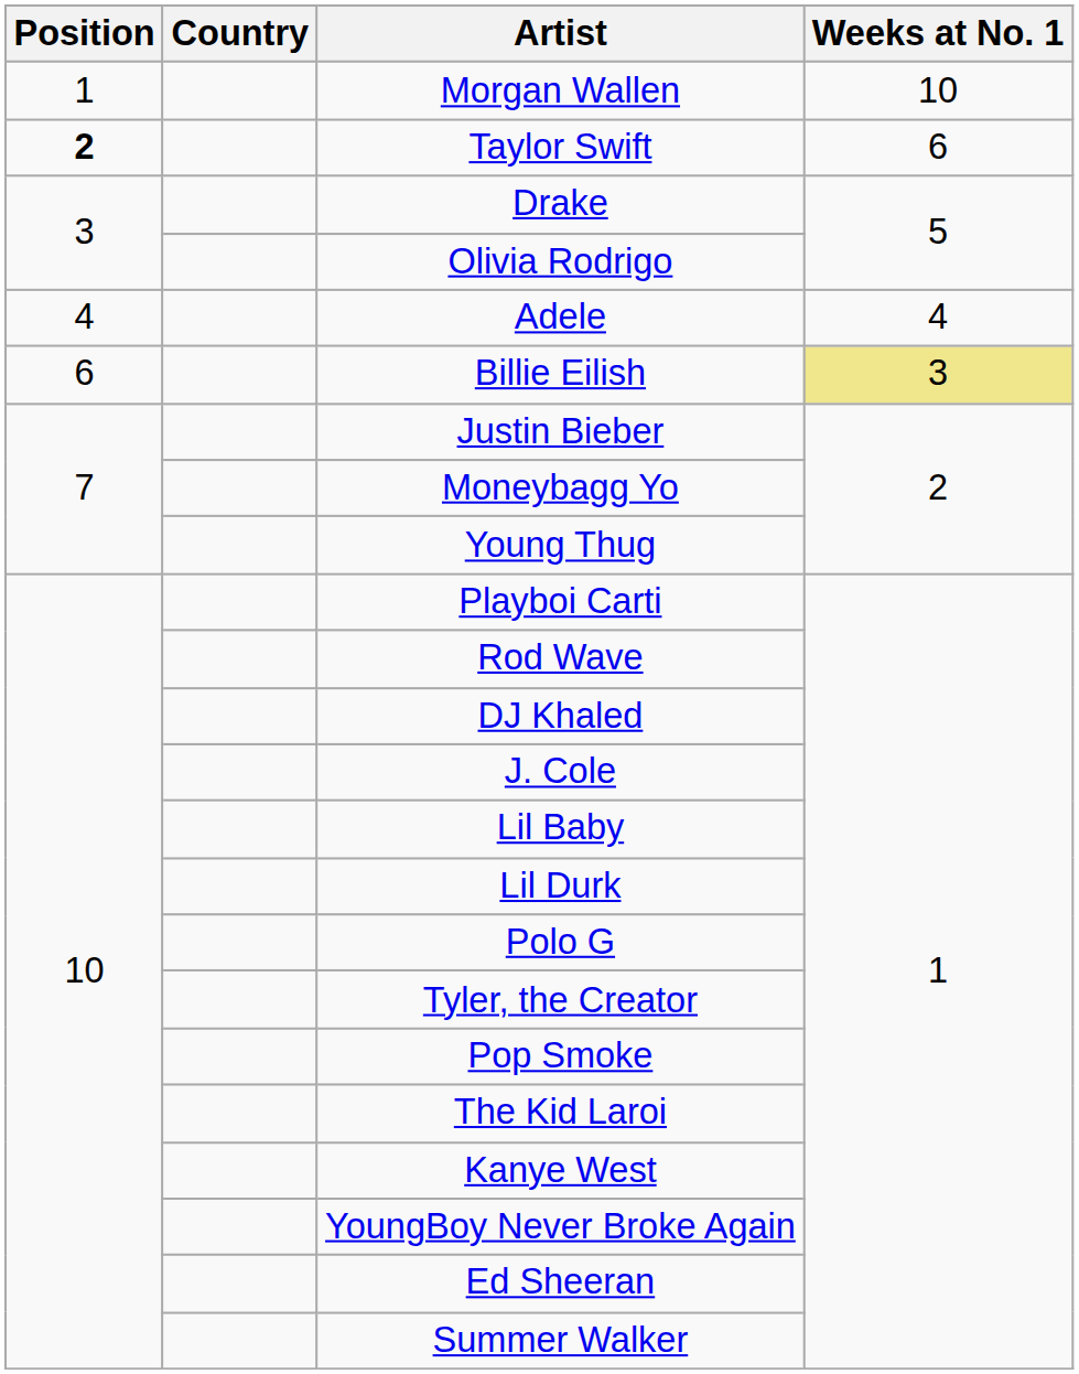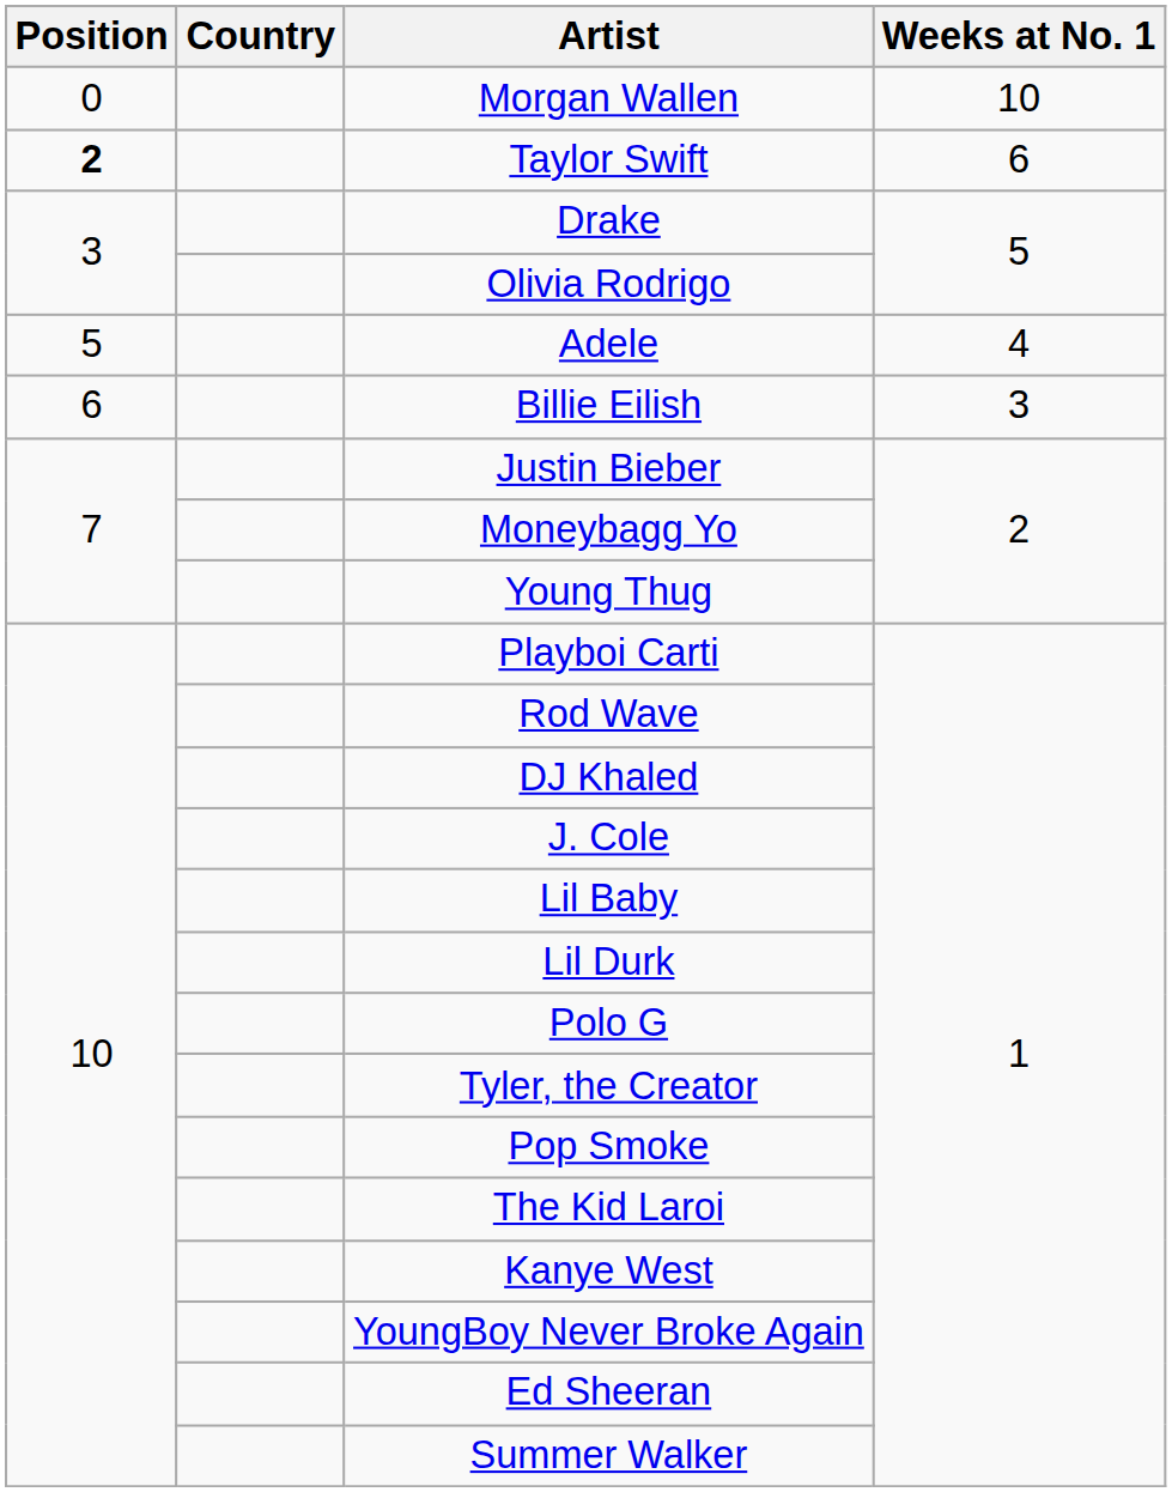Morgan Wallen | Position: 1 -> 0
Adele | Position: 4 -> 5
Billie Eilish | Weeks at No. 1: khaki background -> no background
